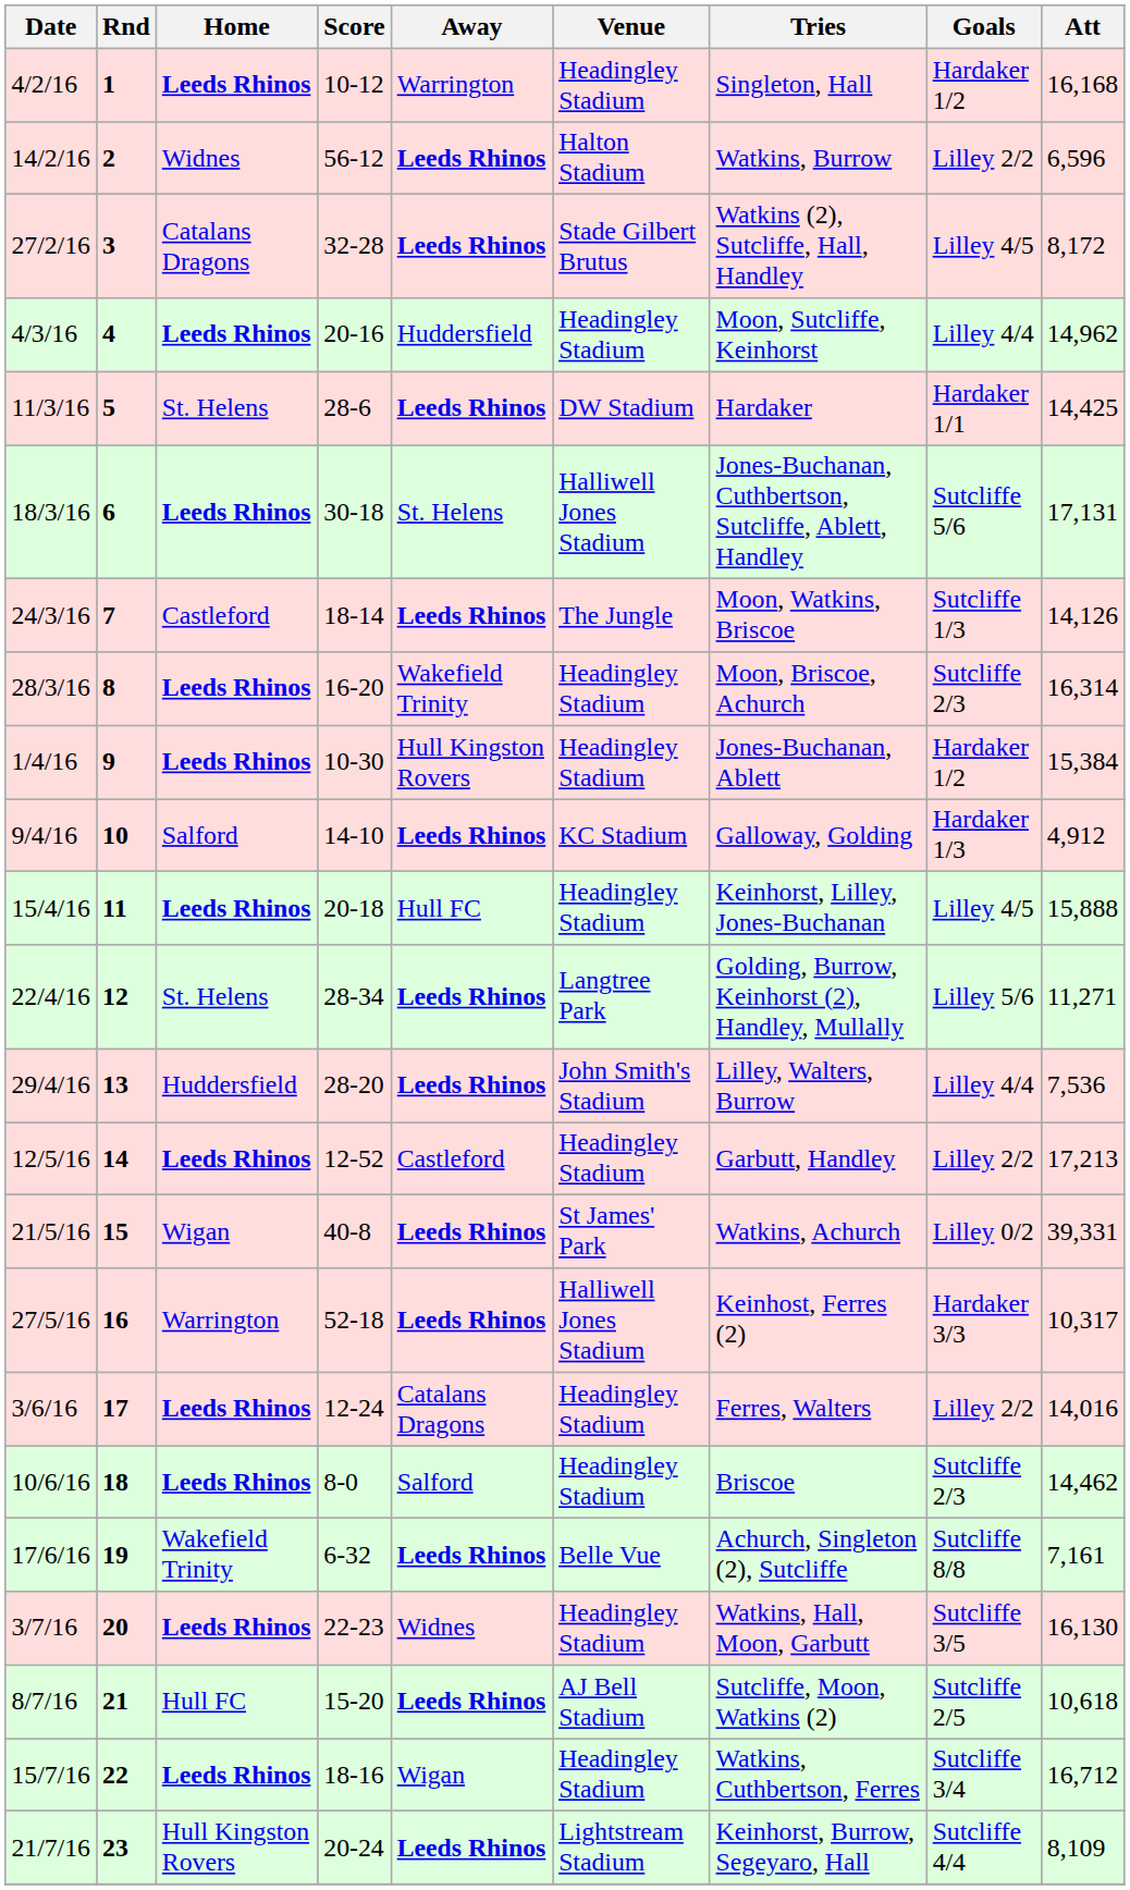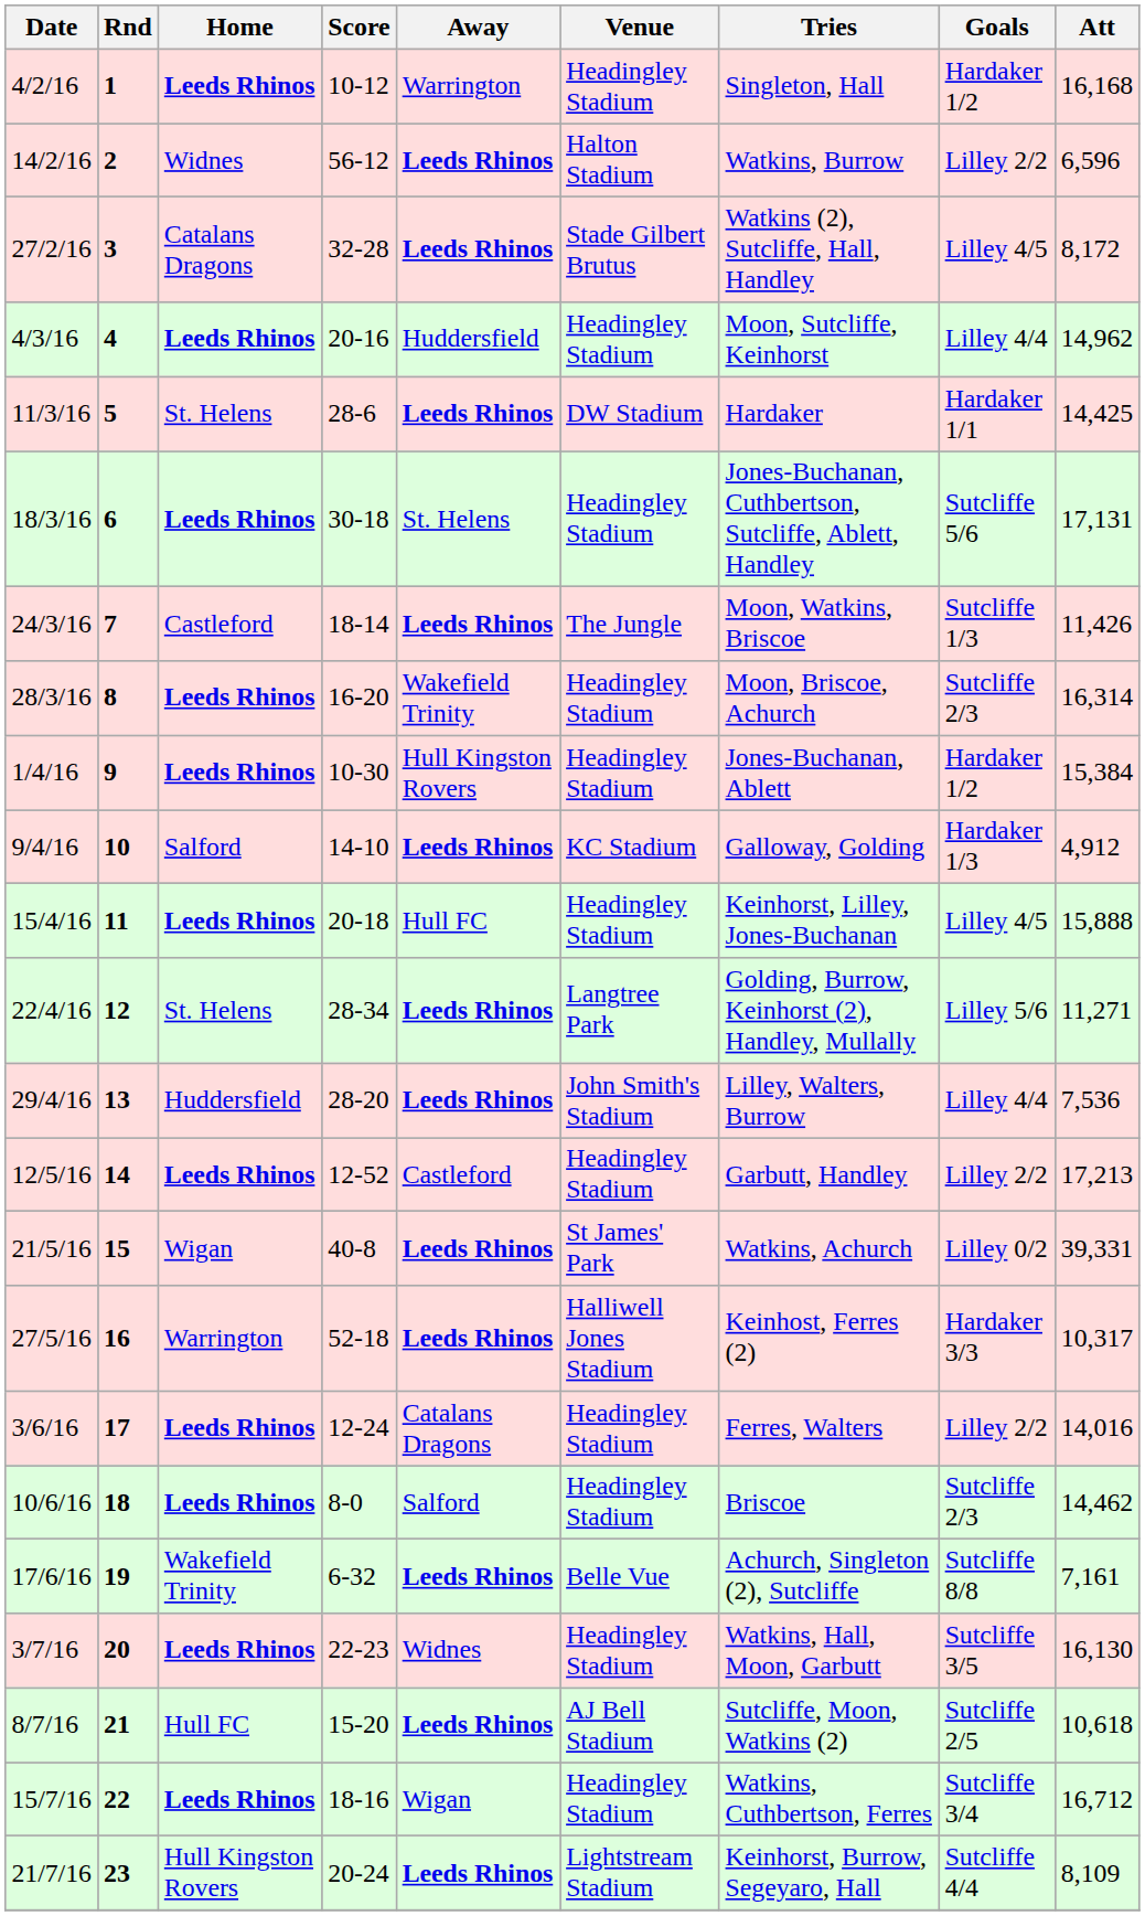18/3/16 | Venue: Halliwell Jones Stadium -> Headingley Stadium
24/3/16 | Att: 14,126 -> 11,426
